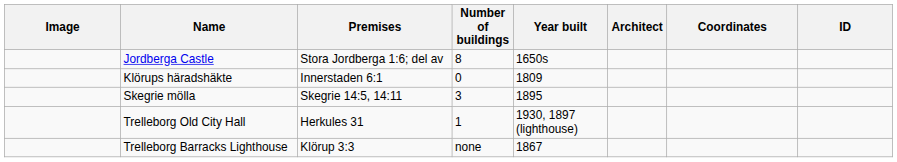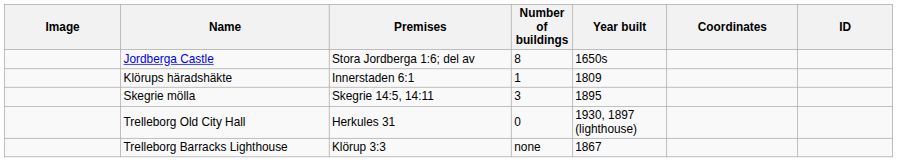- column: Architect
Klörups häradshäkte | Number of buildings: 0 -> 1
Trelleborg Old City Hall | Number of buildings: 1 -> 0
